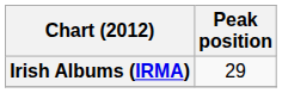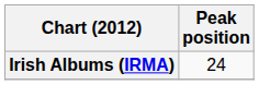Irish Albums (IRMA) | Peak position: 29 -> 24
